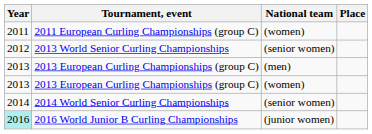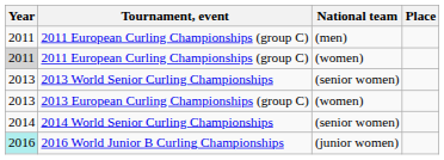+ row: 2011 | 2011 European Curling Championships (group C) | (men)
2011 European Curling Championships (group C) / (women) | Year: no background -> lightgrey background
2013 World Senior Curling Championships | Year: 2012 -> 2013
- row: 2013 | 2013 European Curling Championships (group C) | (men)
